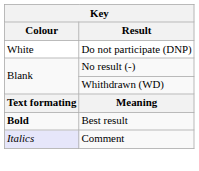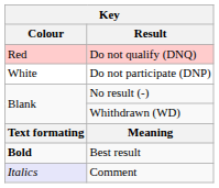+ row: Red | Do not qualify (DNQ)
